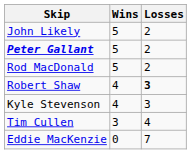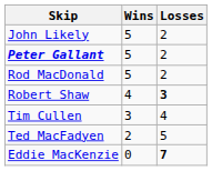- row: Kyle Stevenson | 4 | 3
+ row: Ted MacFadyen | 2 | 5
Eddie MacKenzie | Losses: normal -> bold
